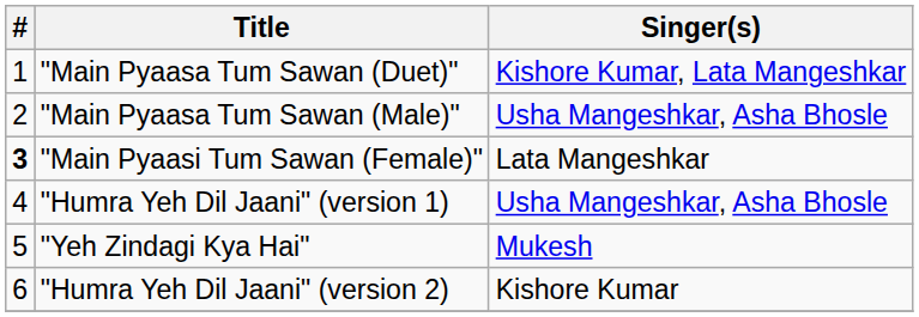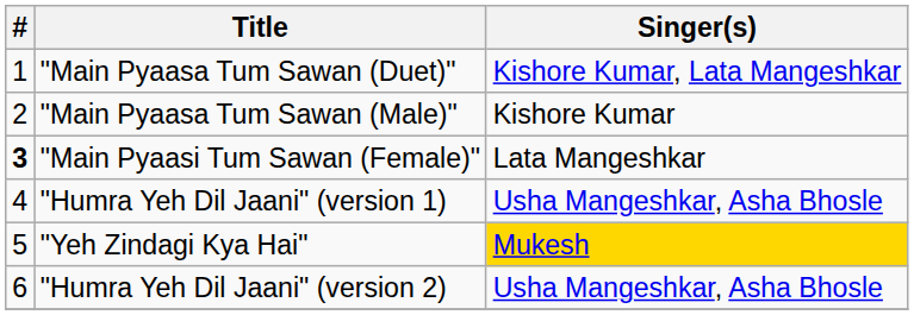"Main Pyaasa Tum Sawan (Male)" | Singer(s): Usha Mangeshkar, Asha Bhosle -> Kishore Kumar
"Yeh Zindagi Kya Hai" | Singer(s): no background -> gold background
"Humra Yeh Dil Jaani" (version 2) | Singer(s): Kishore Kumar -> Usha Mangeshkar, Asha Bhosle
